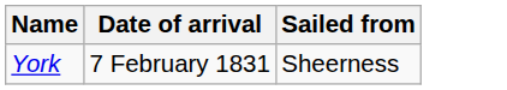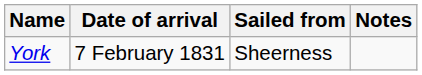+ column: Notes
